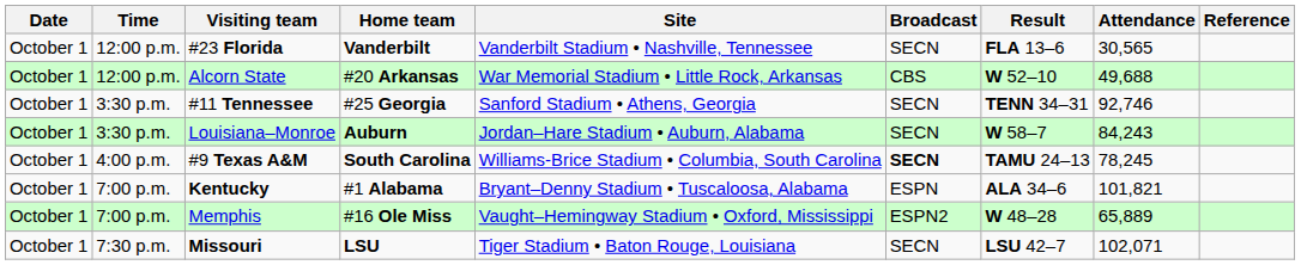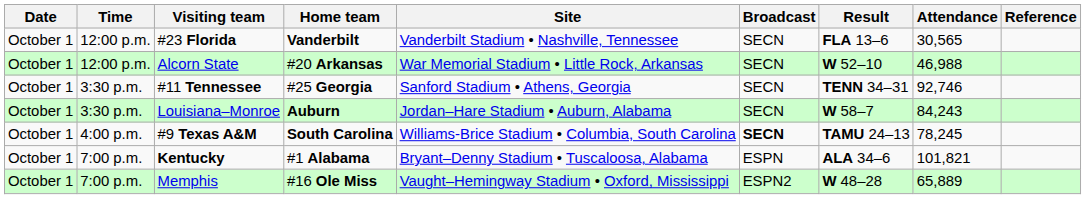Alcorn State | Broadcast: CBS -> SECN
Alcorn State | Attendance: 49,688 -> 46,988
- row: October 1 | 7:30 p.m. | Missouri | LSU | Tiger Stadium • Baton Rouge, Louisiana | SECN | LSU 42–7 | 102,071
